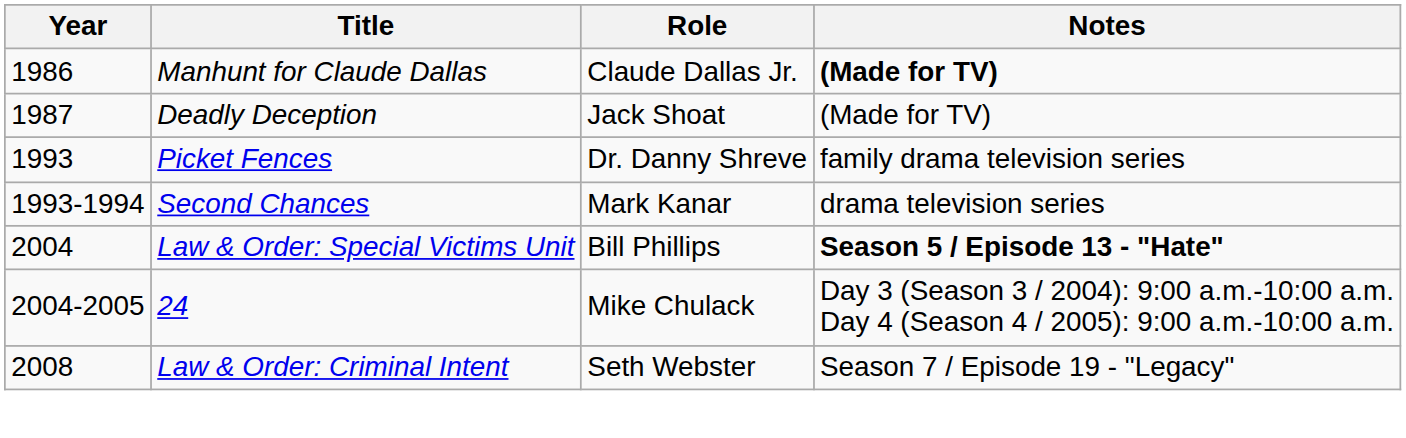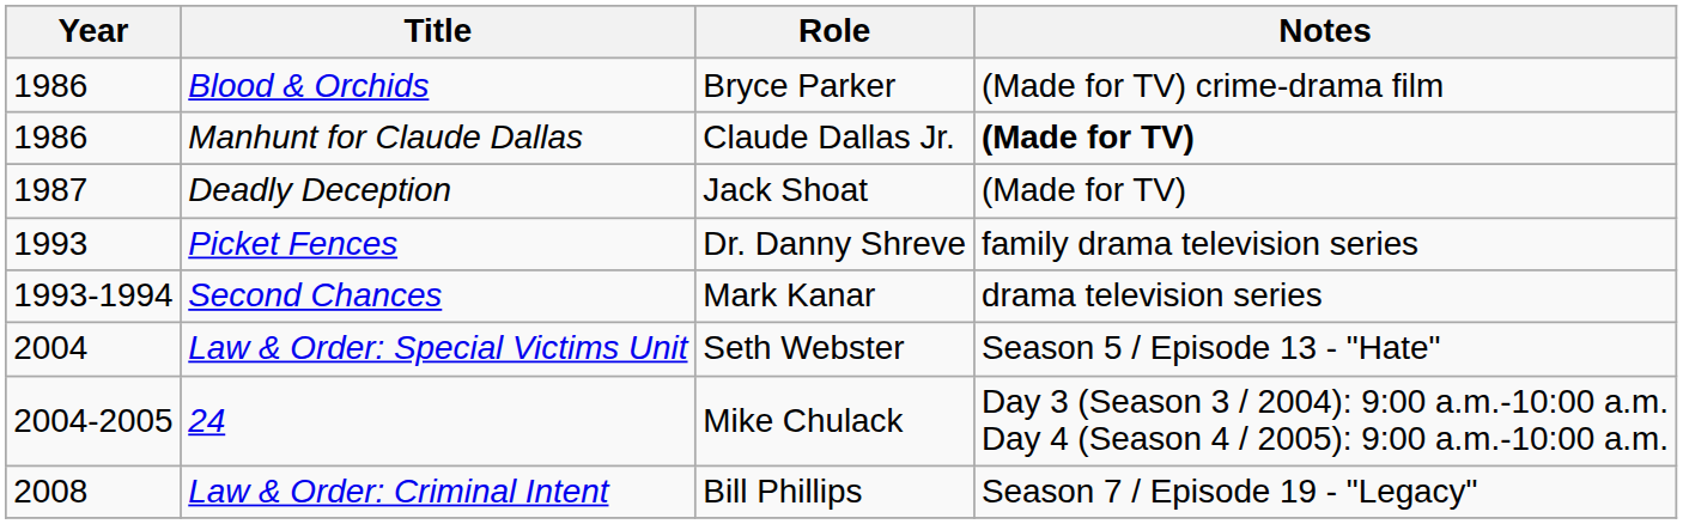+ row: 1986 | Blood & Orchids | Bryce Parker | (Made for TV) crime-drama film
Law & Order: Special Victims Unit | Role: Bill Phillips -> Seth Webster
Law & Order: Special Victims Unit | Notes: bold -> normal
Law & Order: Criminal Intent | Role: Seth Webster -> Bill Phillips
